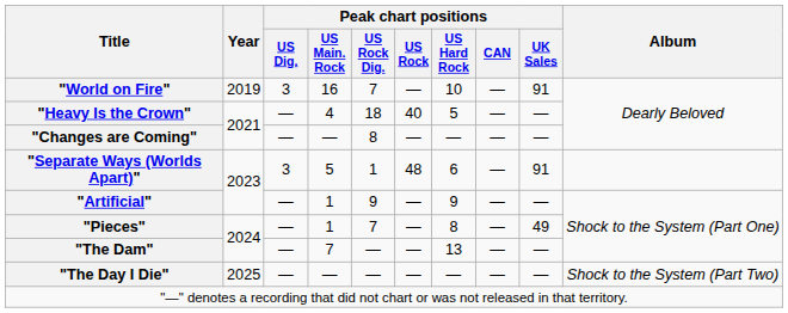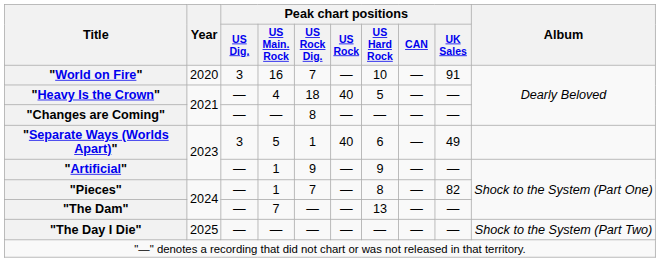"World on Fire" | Year: 2019 -> 2020
"Separate Ways (Worlds Apart)" | Peak chart positions / US Rock: 48 -> 40
"Separate Ways (Worlds Apart)" | Peak chart positions / UK Sales: 91 -> 49
"Pieces" | Peak chart positions / UK Sales: 49 -> 82
